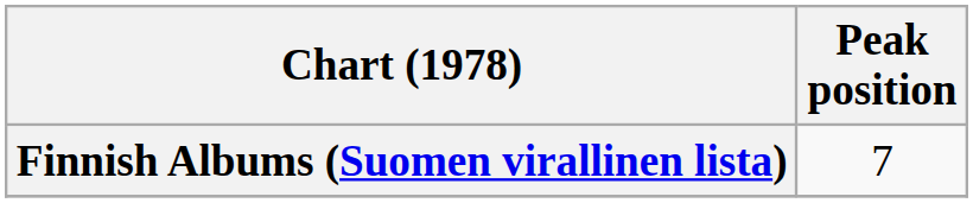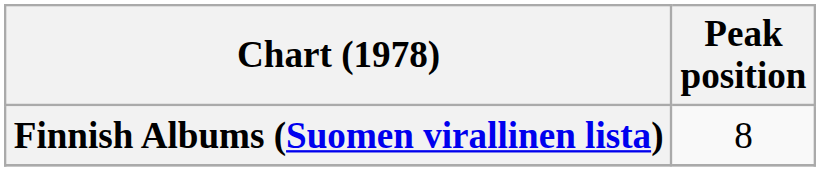Finnish Albums (Suomen virallinen lista) | Peak position: 7 -> 8
